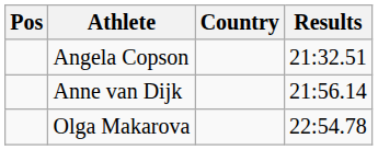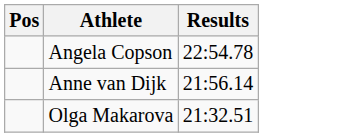- column: Country
Angela Copson | Results: 21:32.51 -> 22:54.78
Olga Makarova | Results: 22:54.78 -> 21:32.51
